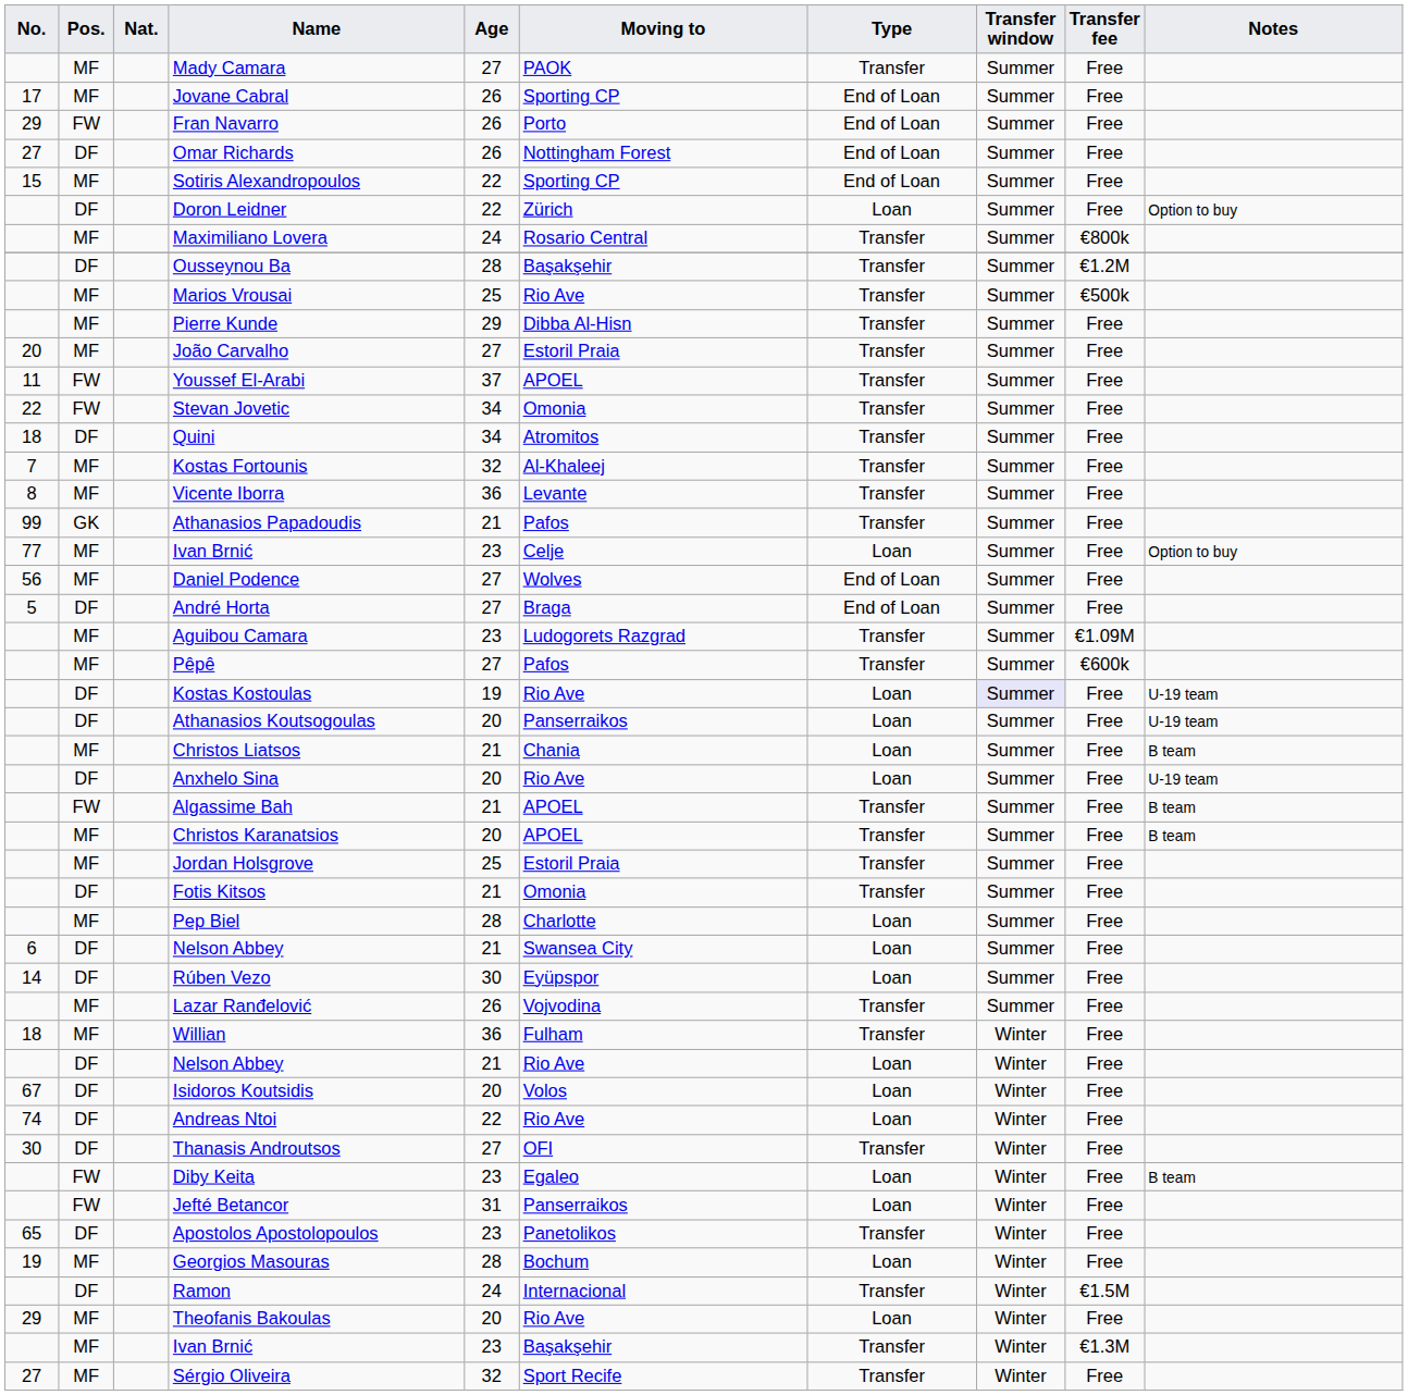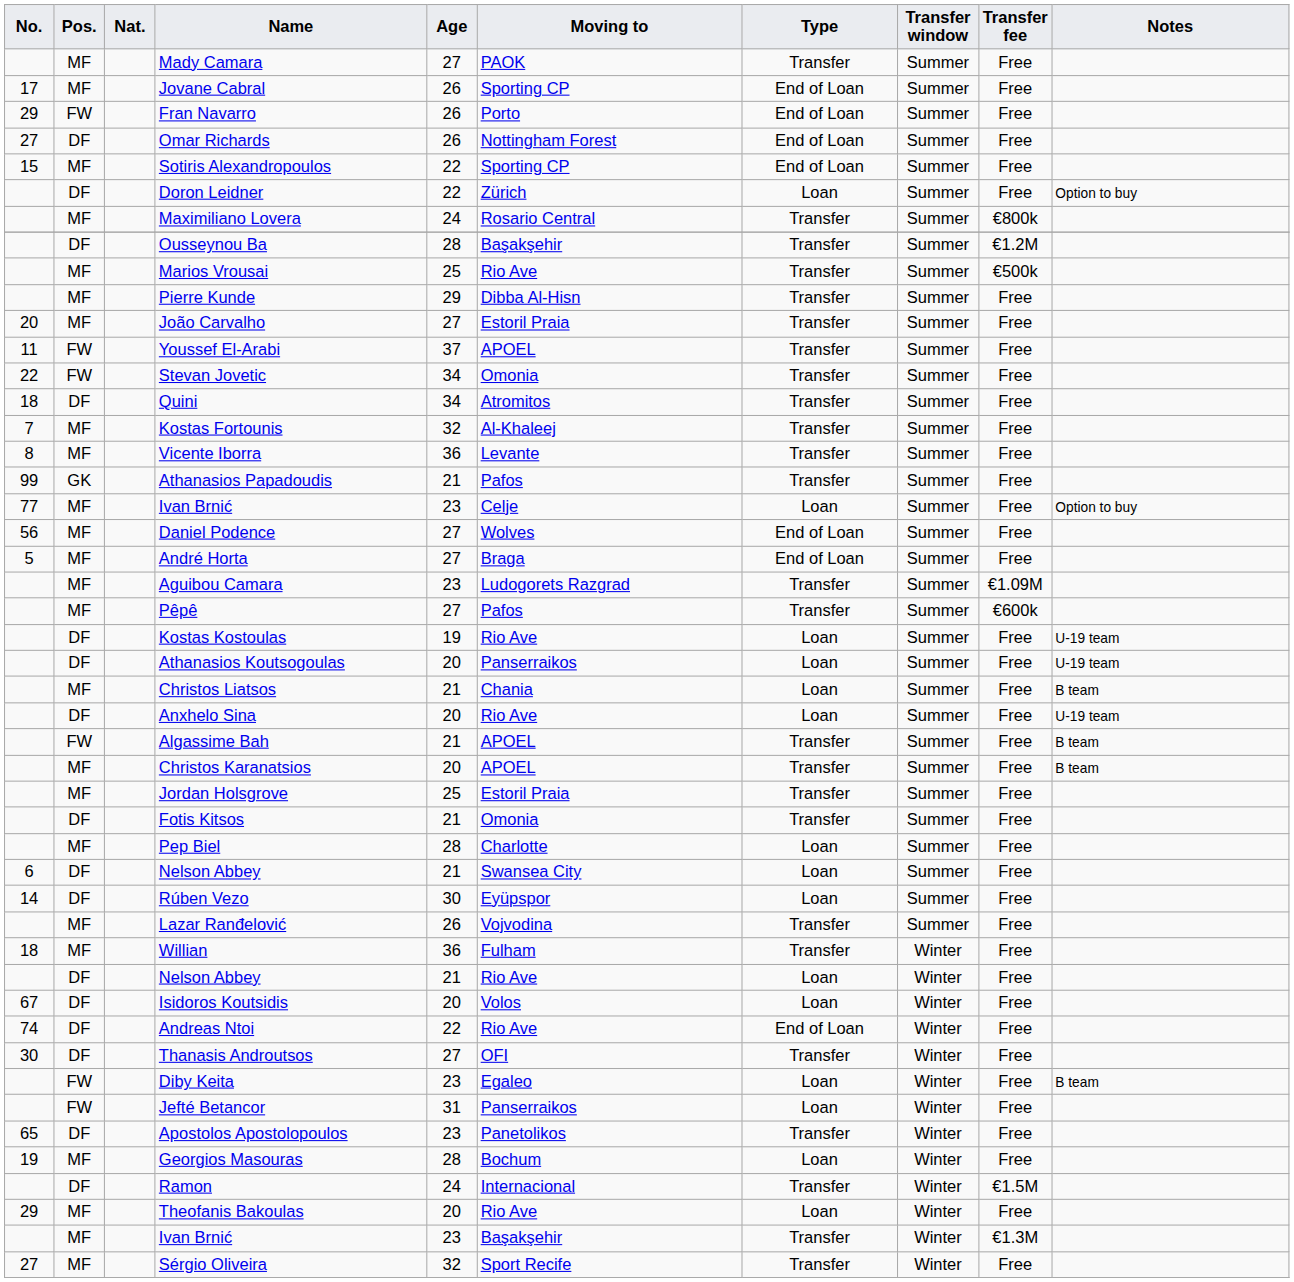André Horta | Pos.: DF -> MF
Kostas Kostoulas | Transfer window: lavender background -> no background
Andreas Ntoi | Type: Loan -> End of Loan
